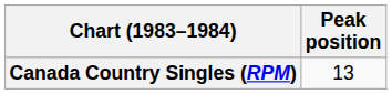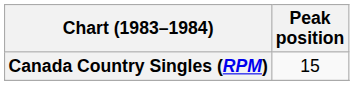Canada Country Singles (RPM) | Peak position: 13 -> 15
